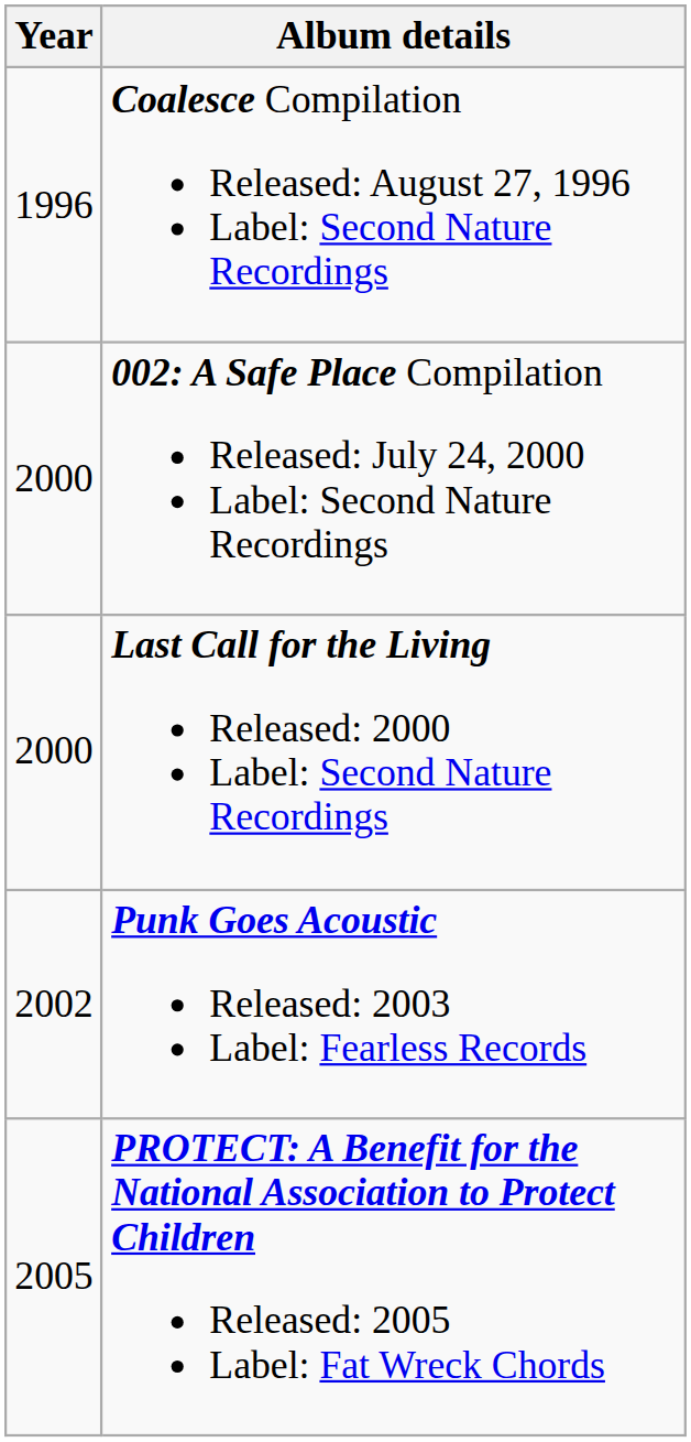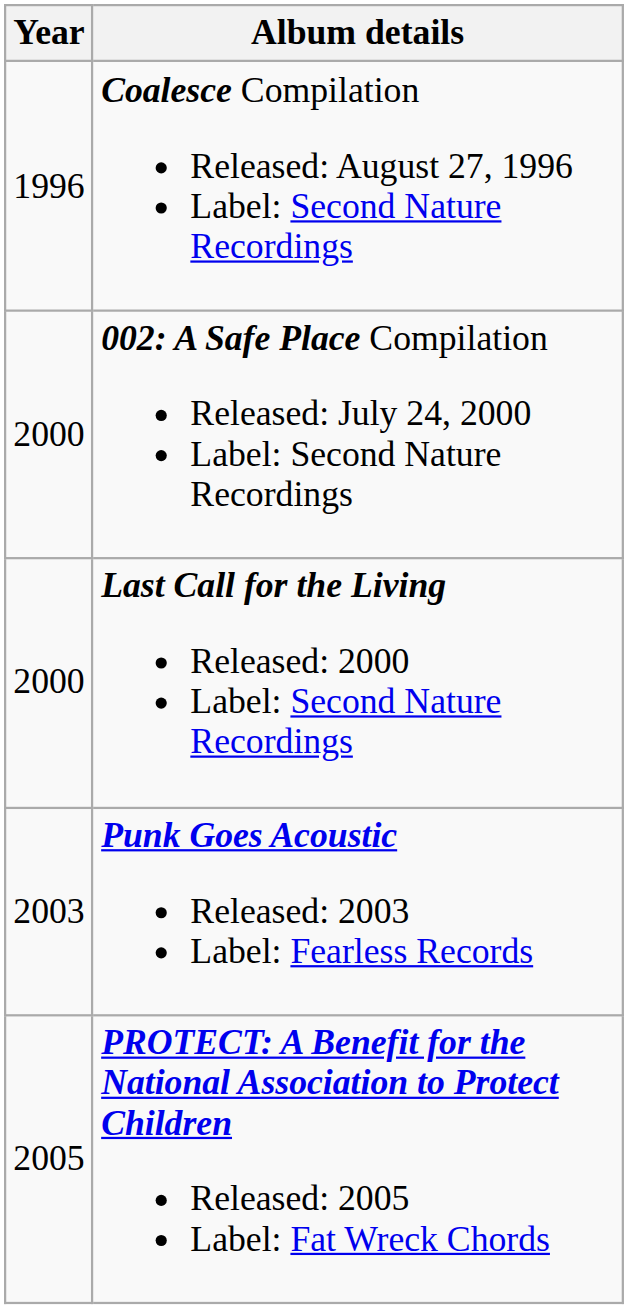Punk Goes Acoustic Released: 2003 Label: Fearless Records | Year: 2002 -> 2003
